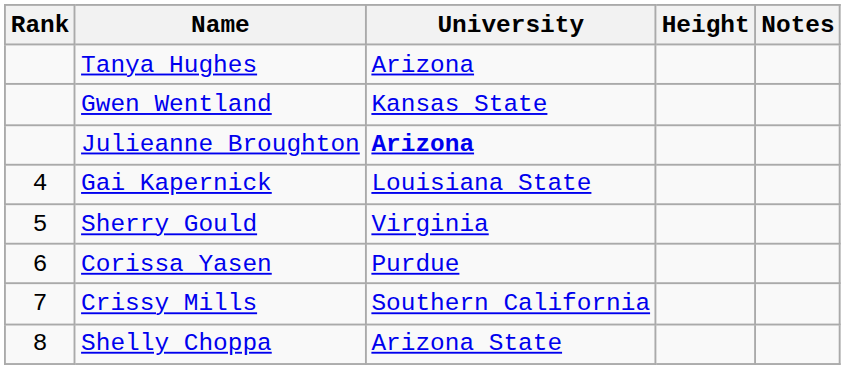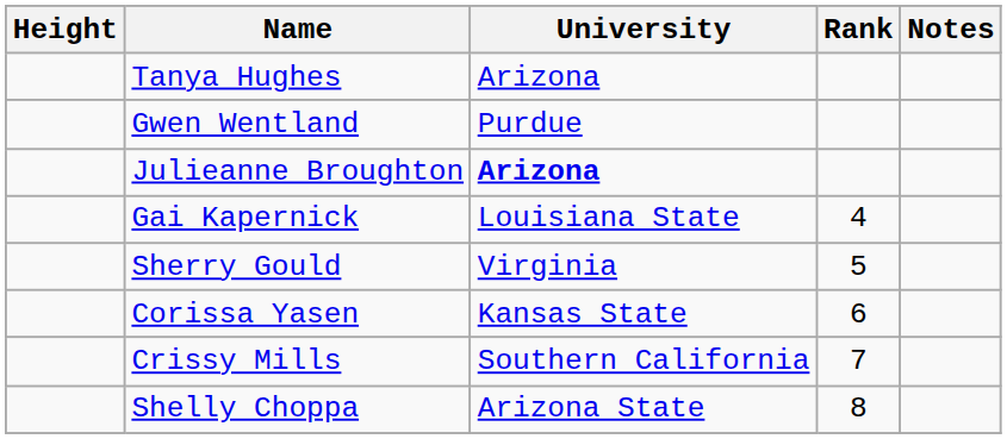columns swapped: Rank <-> Height
Gwen Wentland | University: Kansas State -> Purdue
Corissa Yasen | University: Purdue -> Kansas State
